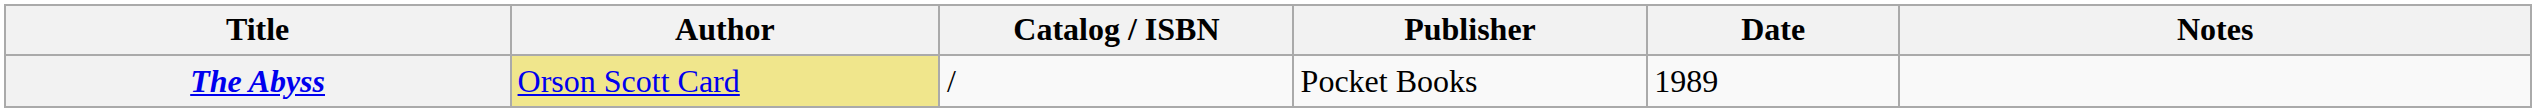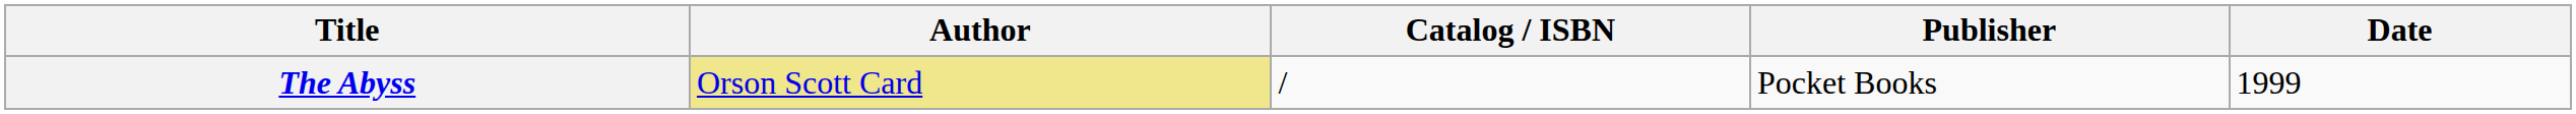- column: Notes
The Abyss | Date: 1989 -> 1999
